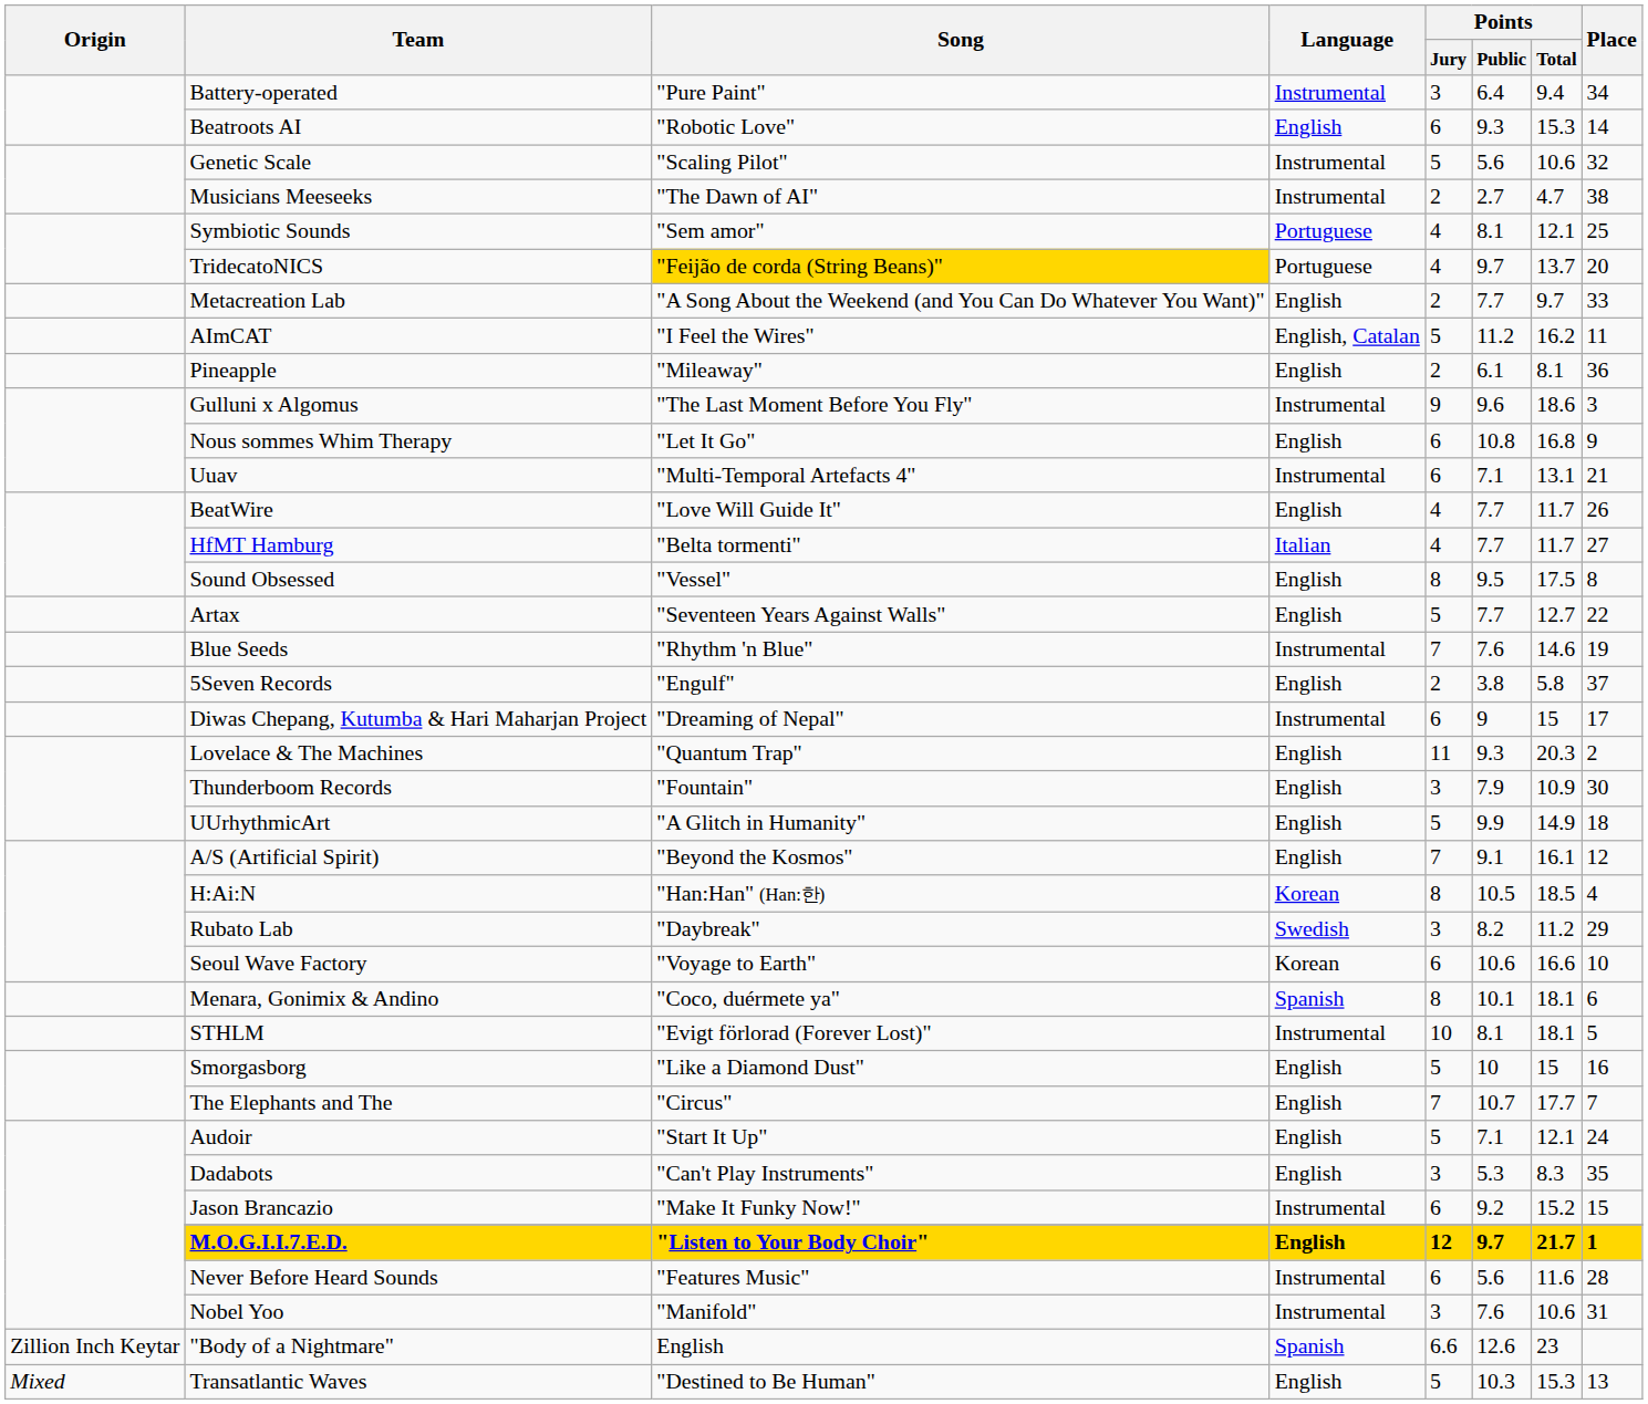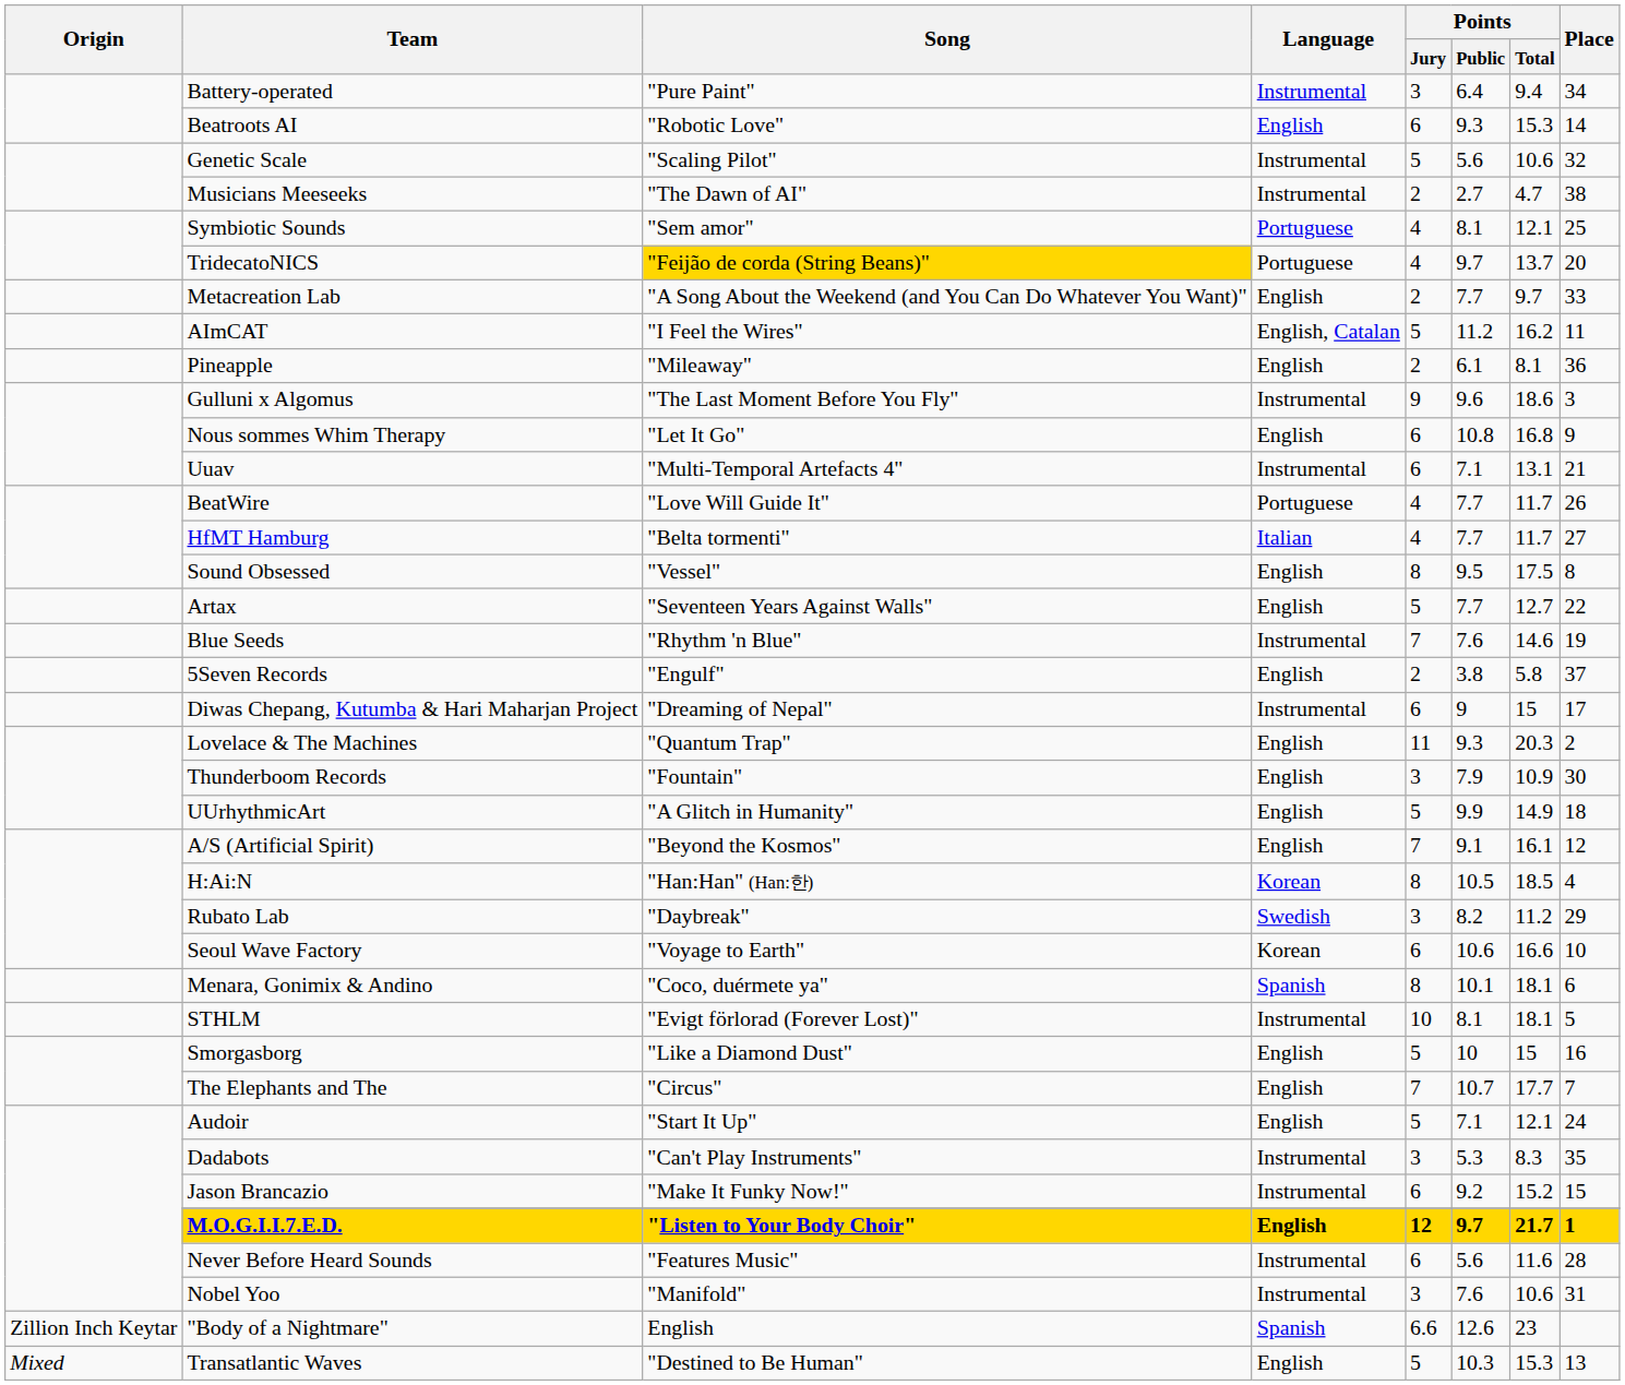BeatWire | Language: English -> Portuguese
Dadabots | Language: English -> Instrumental
